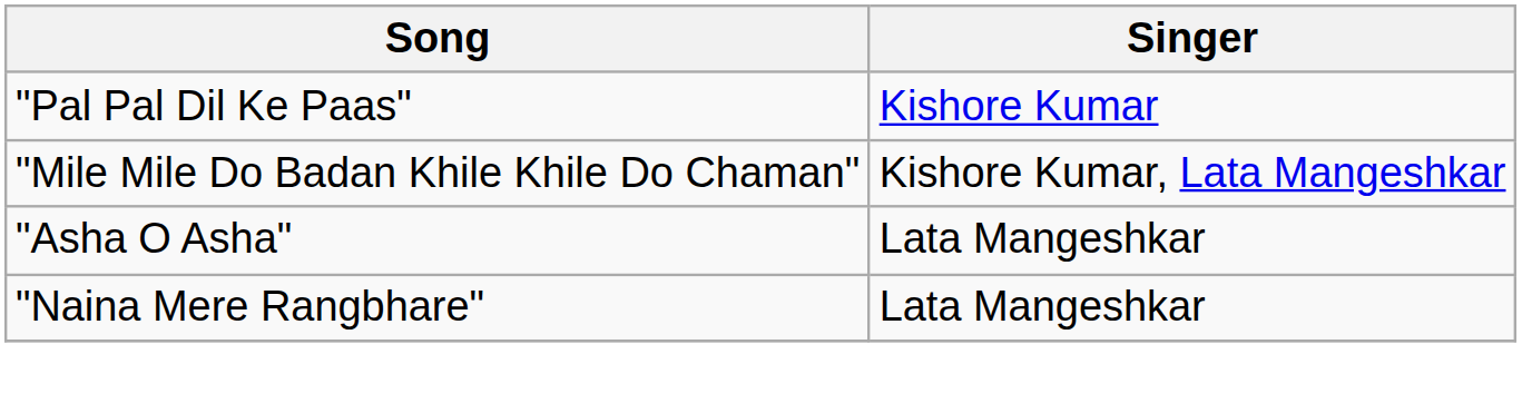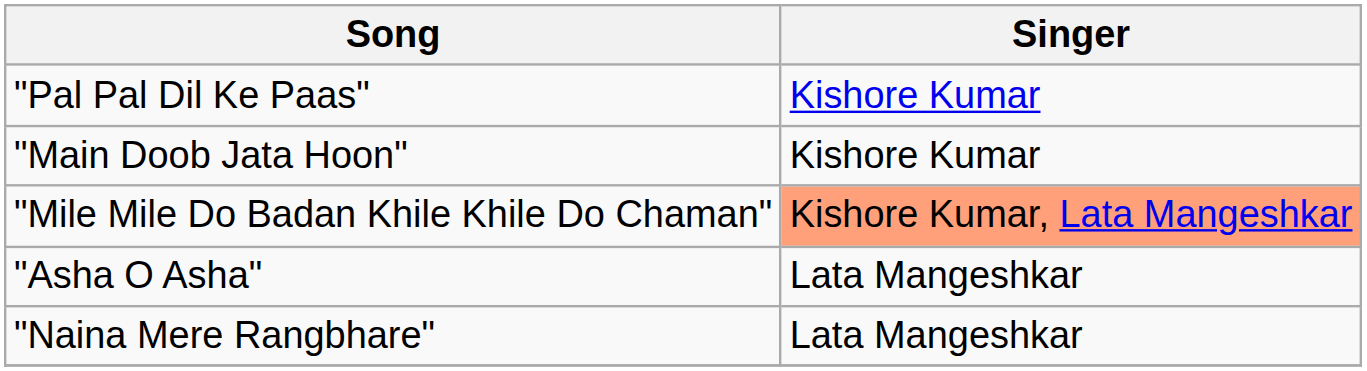+ row: "Main Doob Jata Hoon" | Kishore Kumar
"Mile Mile Do Badan Khile Khile Do Chaman" | Singer: no background -> lightsalmon background
